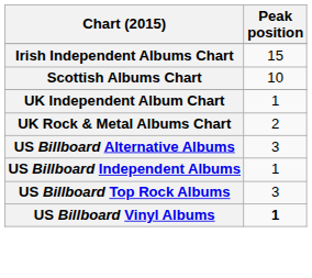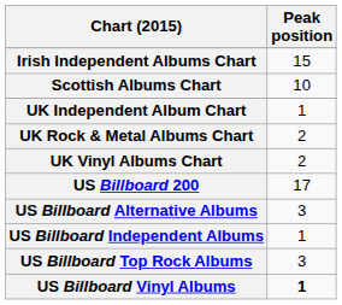+ row: UK Vinyl Albums Chart | 2
+ row: US Billboard 200 | 17
